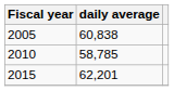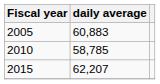2005 | daily average: 60,838 -> 60,883
2015 | daily average: 62,201 -> 62,207
